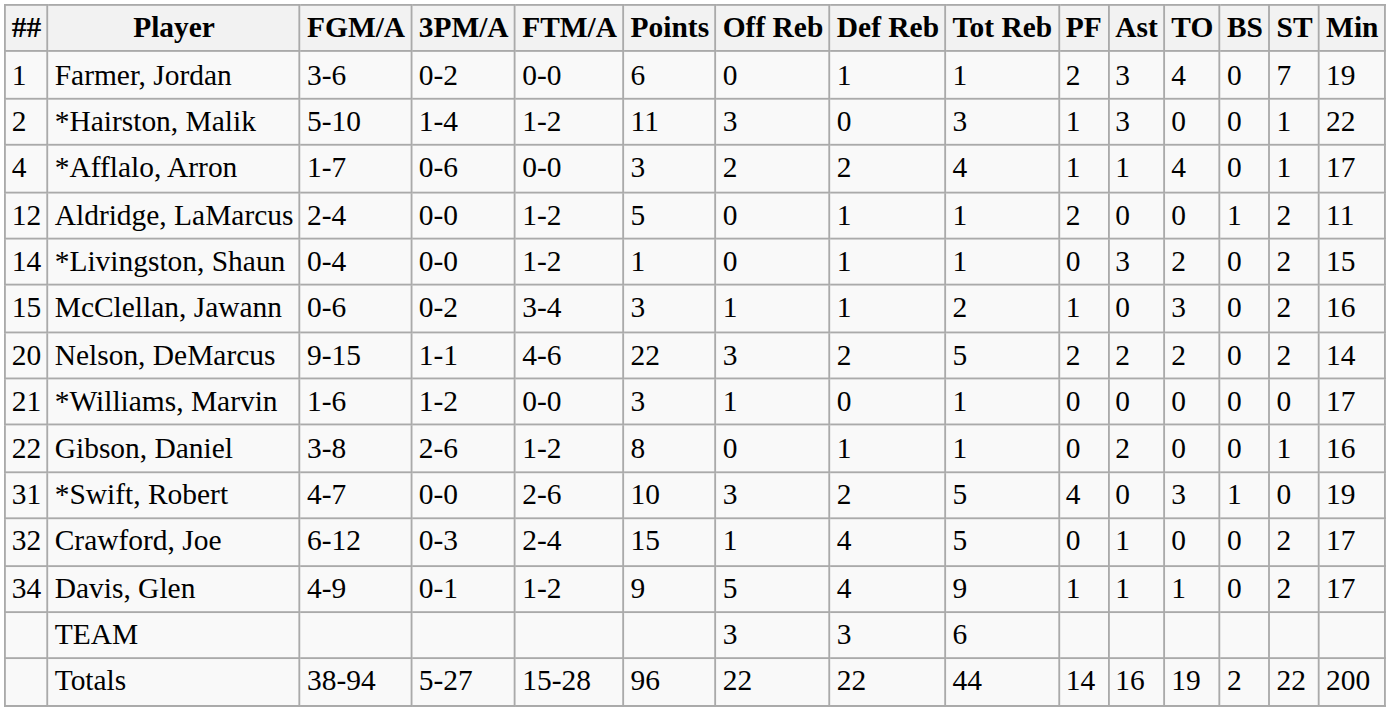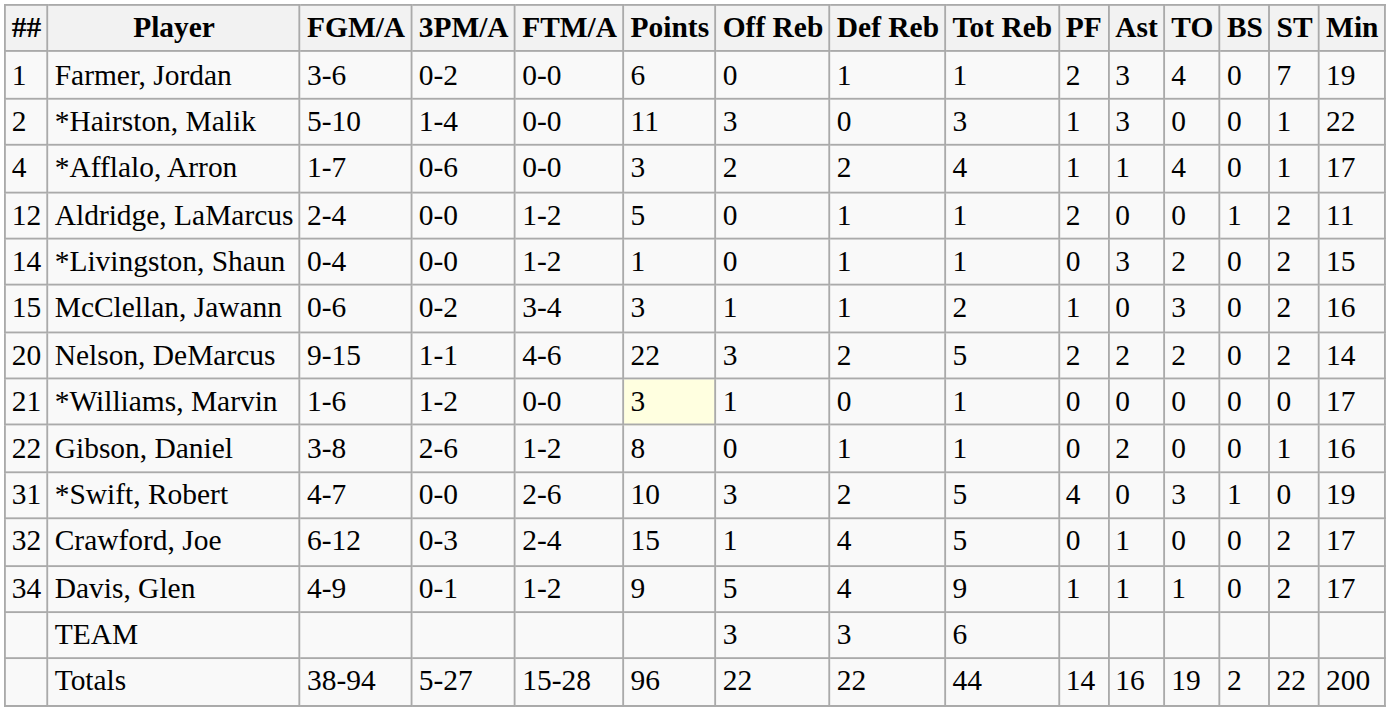*Hairston, Malik | FTM/A: 1-2 -> 0-0
*Williams, Marvin | Points: no background -> lightyellow background
